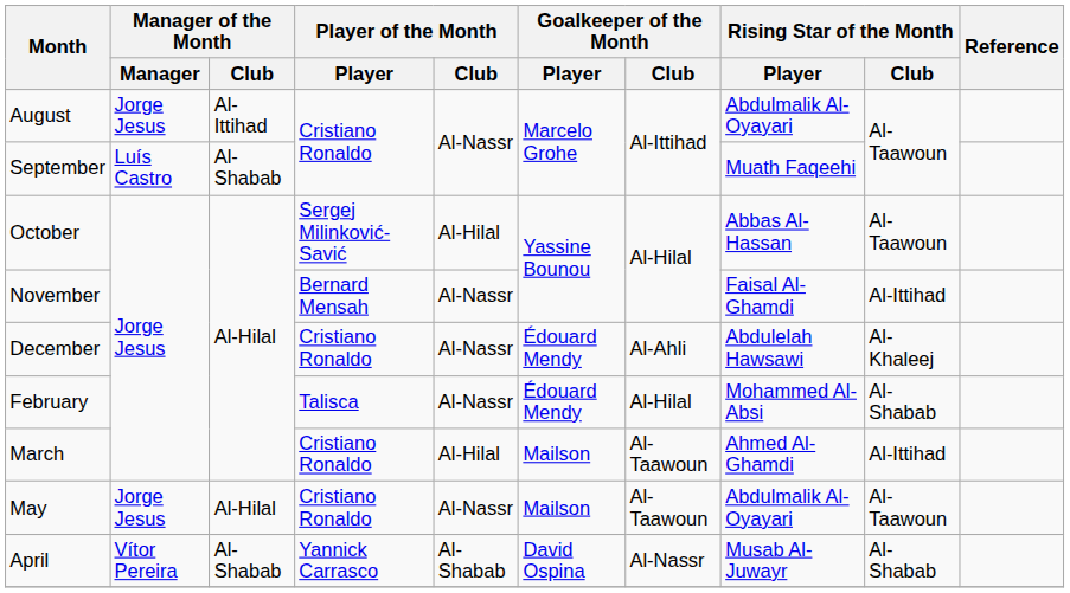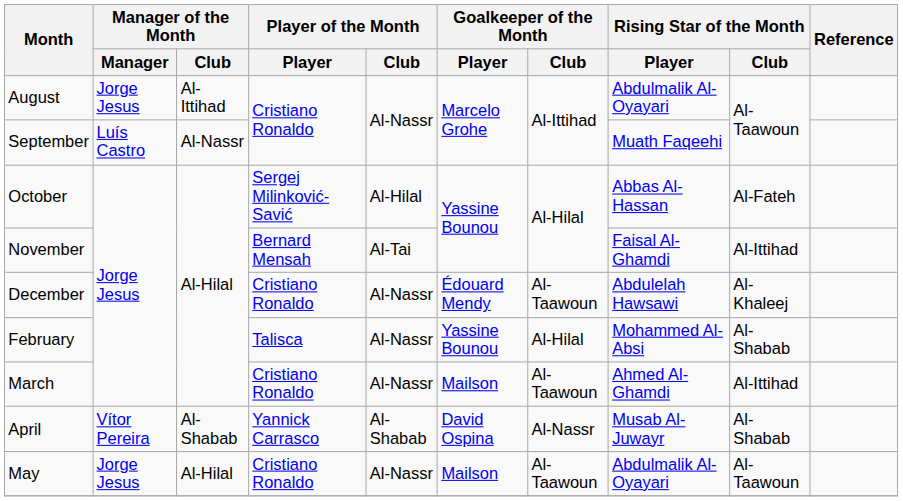September | Manager of the Month / Club: Al-Shabab -> Al-Nassr
October | Rising Star of the Month / Club: Al-Taawoun -> Al-Fateh
November | Player of the Month / Club: Al-Nassr -> Al-Tai
December | Goalkeeper of the Month / Club: Al-Ahli -> Al-Taawoun
February | Goalkeeper of the Month / Player: Édouard Mendy -> Yassine Bounou
March | Player of the Month / Club: Al-Hilal -> Al-Nassr
rows swapped: April <-> May
